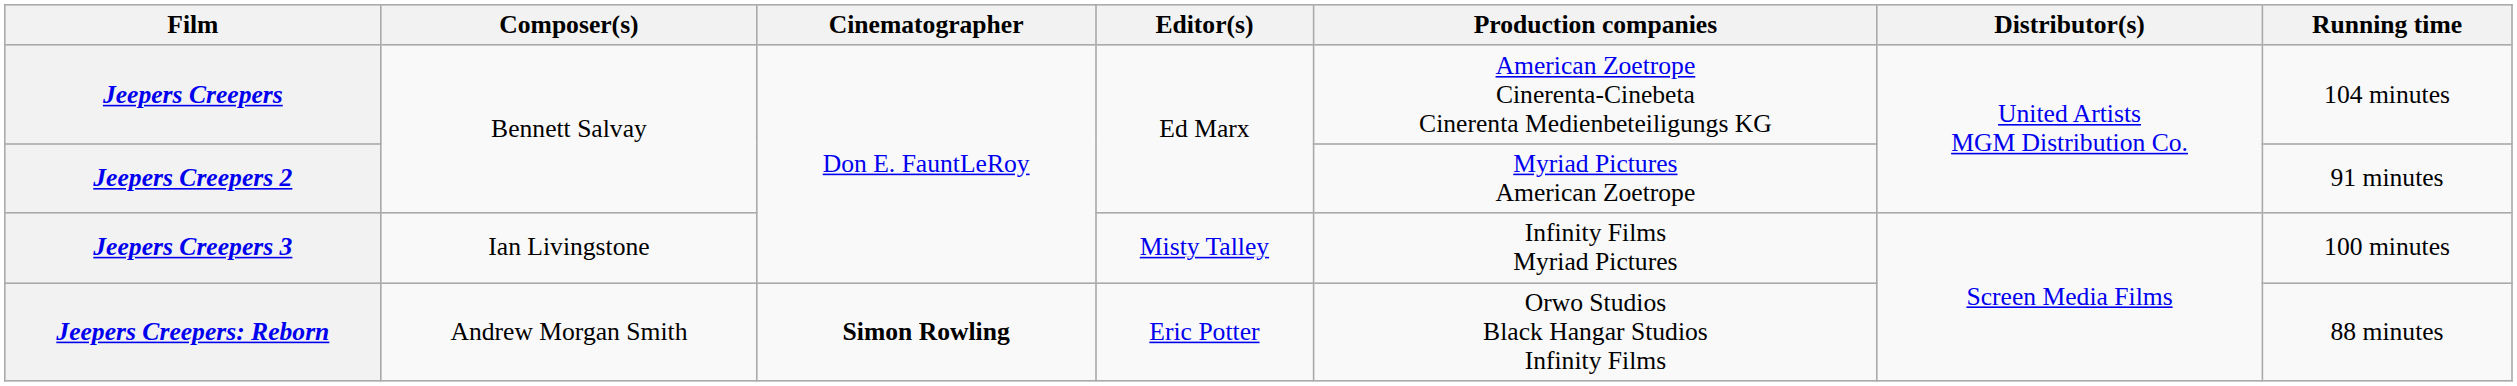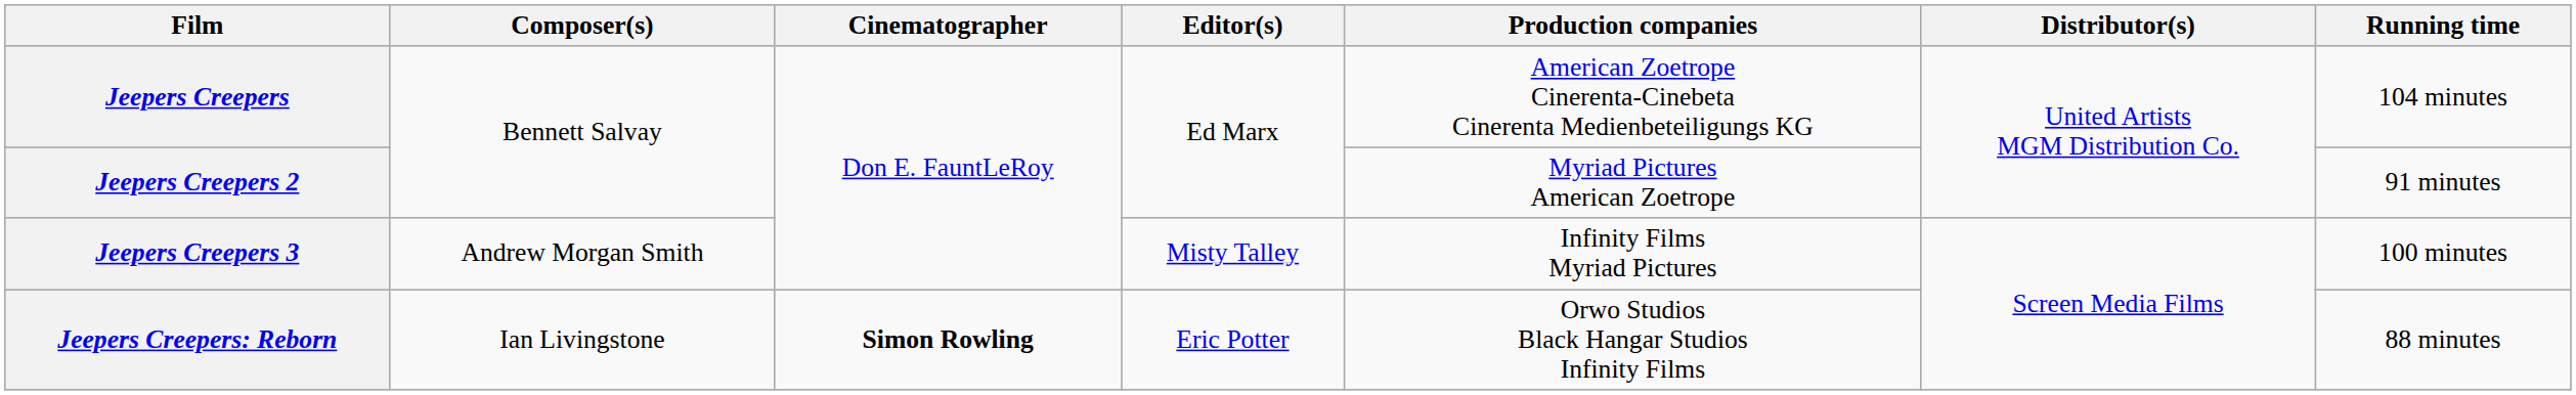Jeepers Creepers 3 | Composer(s): Ian Livingstone -> Andrew Morgan Smith
Jeepers Creepers: Reborn | Composer(s): Andrew Morgan Smith -> Ian Livingstone
